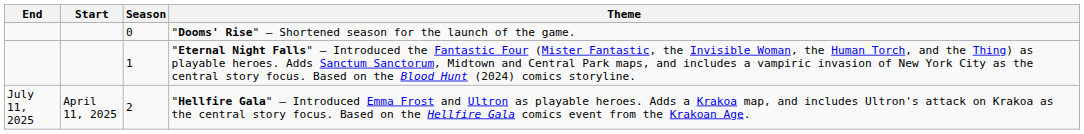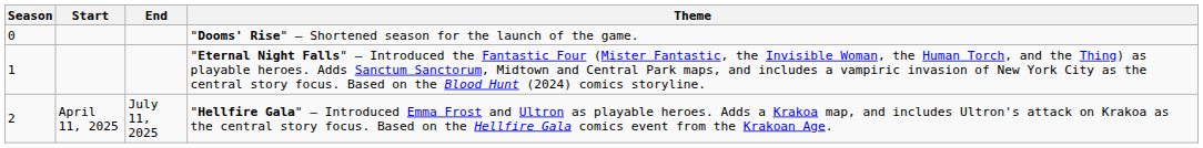columns swapped: Season <-> End
